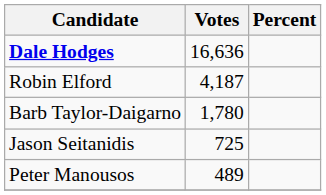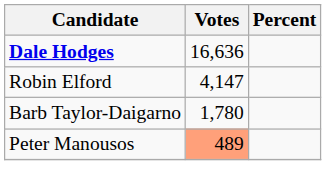Robin Elford | Votes: 4,187 -> 4,147
- row: Jason Seitanidis | 725
Peter Manousos | Votes: no background -> lightsalmon background
